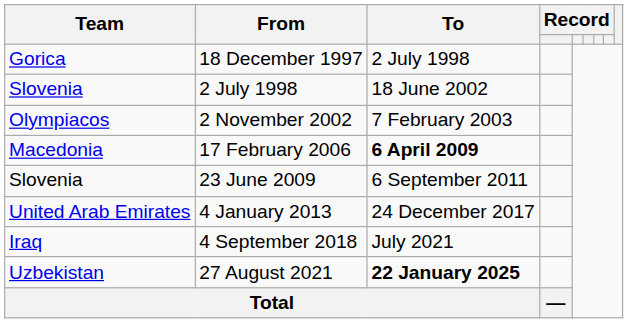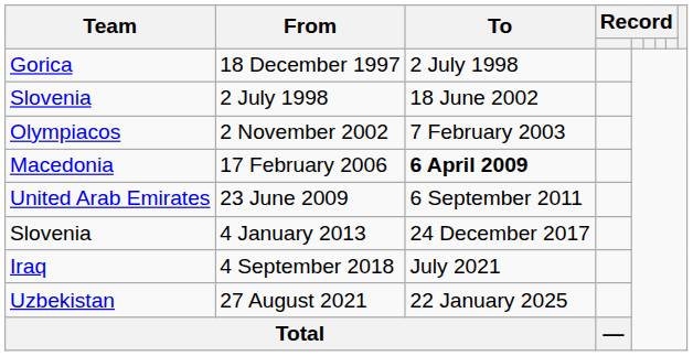23 June 2009 | Team: Slovenia -> United Arab Emirates
4 January 2013 | Team: United Arab Emirates -> Slovenia
27 August 2021 | To: bold -> normal
